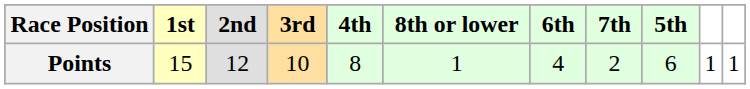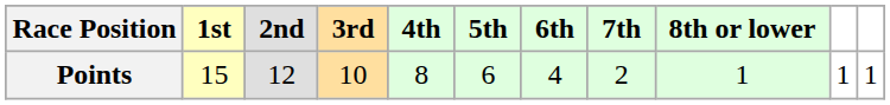columns swapped: 5th <-> 8th or lower
